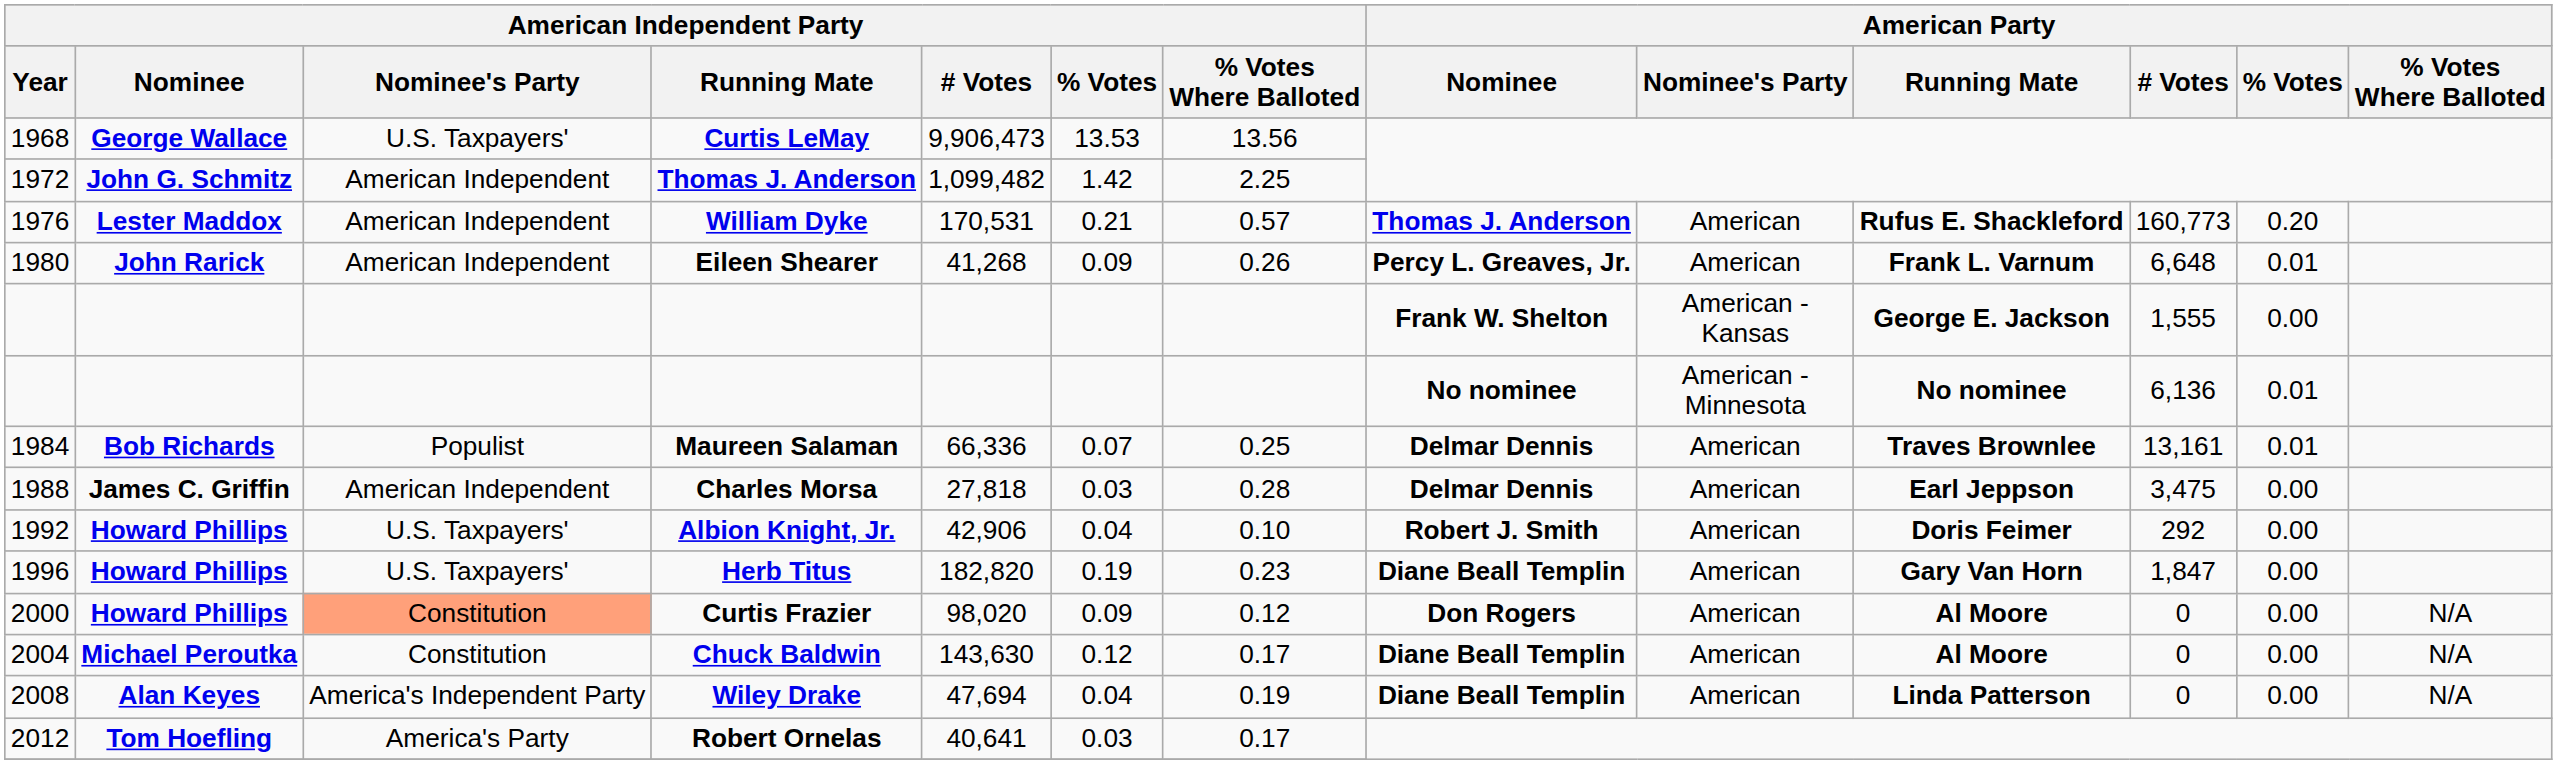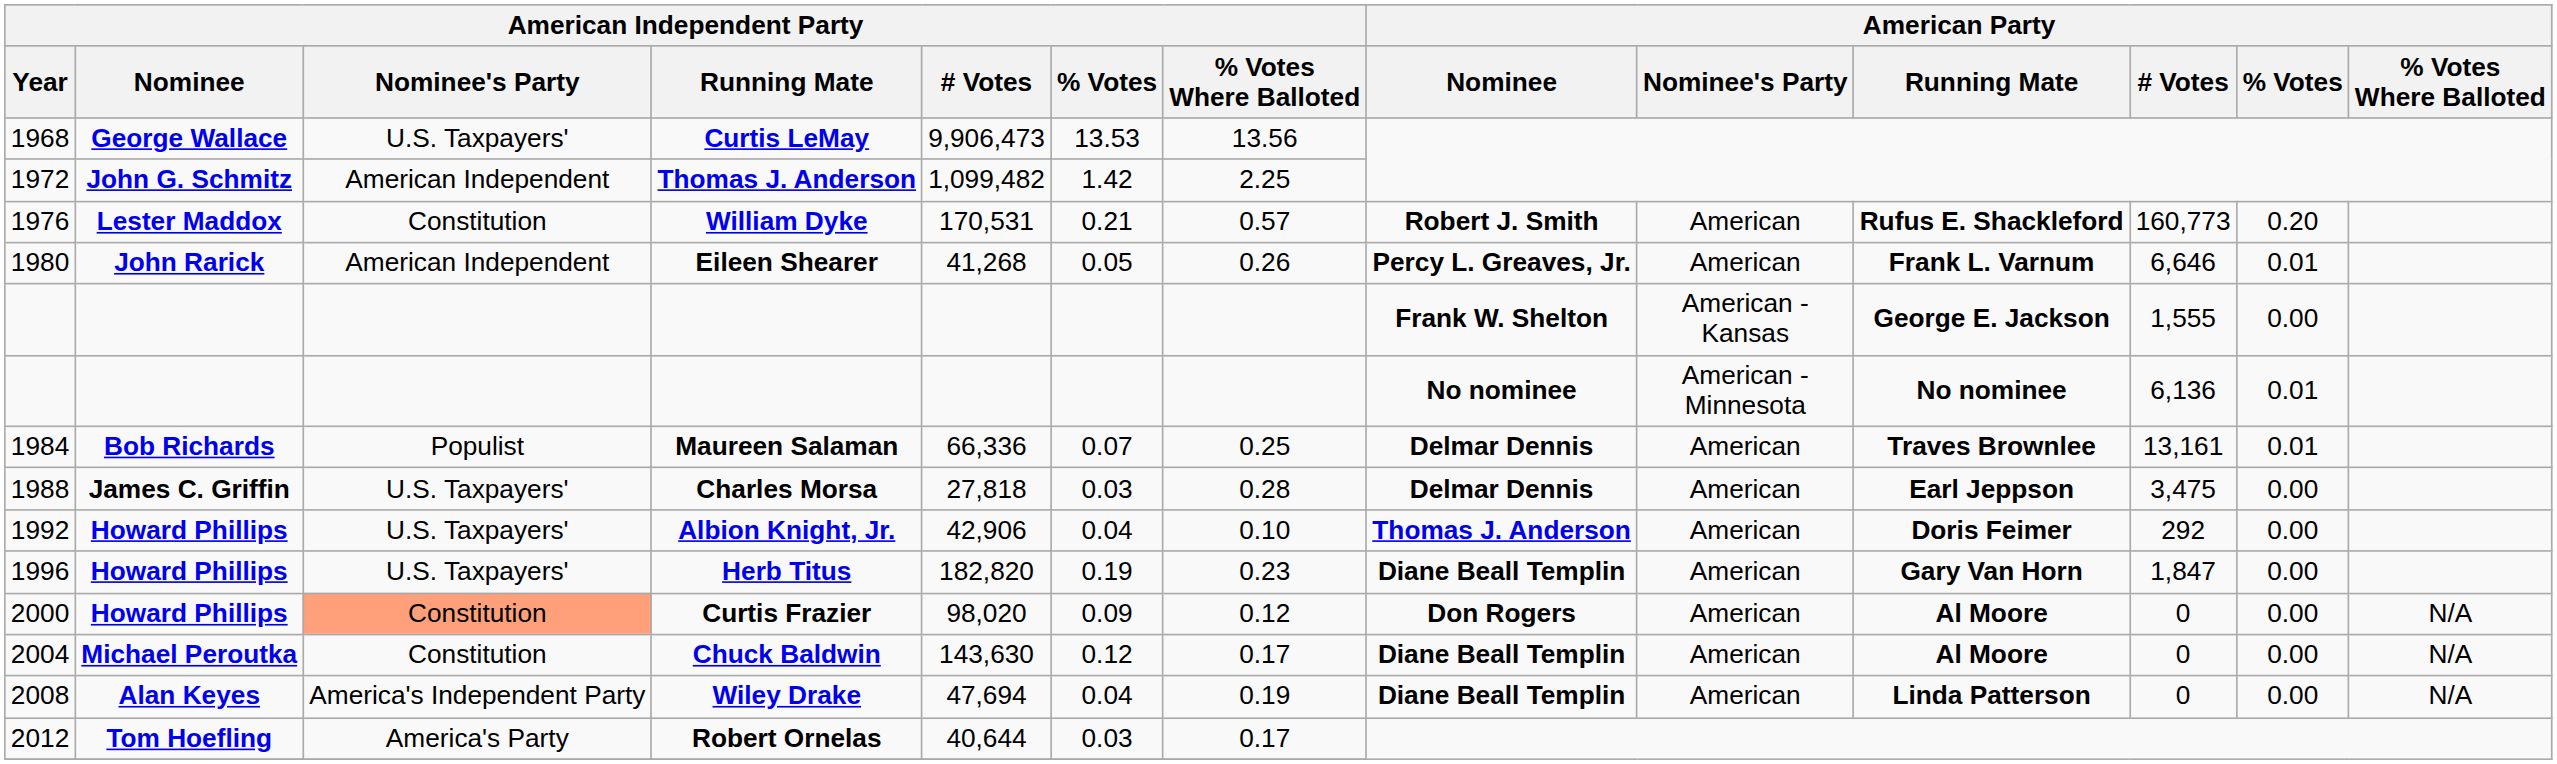William Dyke | American Independent Party / Nominee's Party: American Independent -> Constitution
William Dyke | American Party / Nominee: Thomas J. Anderson -> Robert J. Smith
Eileen Shearer | American Independent Party / % Votes: 0.09 -> 0.05
Eileen Shearer | American Party / # Votes: 6,648 -> 6,646
Charles Morsa | American Independent Party / Nominee's Party: American Independent -> U.S. Taxpayers'
Albion Knight, Jr. | American Party / Nominee: Robert J. Smith -> Thomas J. Anderson
Robert Ornelas | American Independent Party / # Votes: 40,641 -> 40,644
